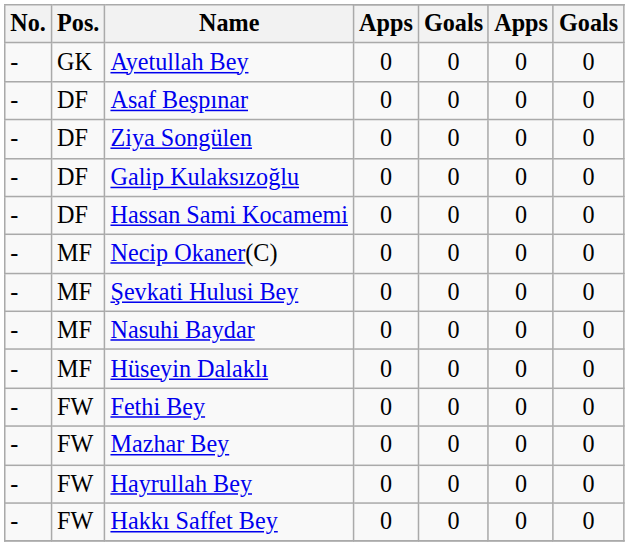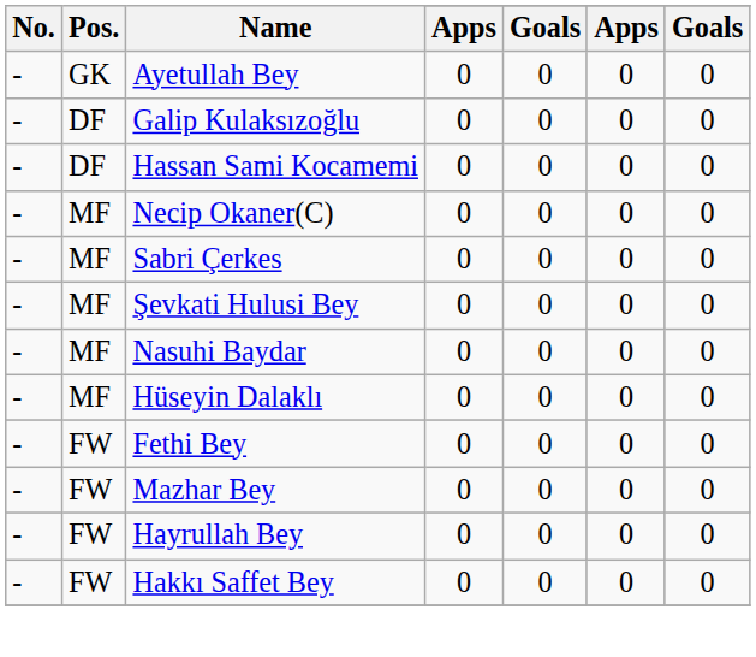- row: - | DF | Asaf Beşpınar | 0 | 0 | 0 | 0
- row: - | DF | Ziya Songülen | 0 | 0 | 0 | 0
+ row: - | MF | Sabri Çerkes | 0 | 0 | 0 | 0
